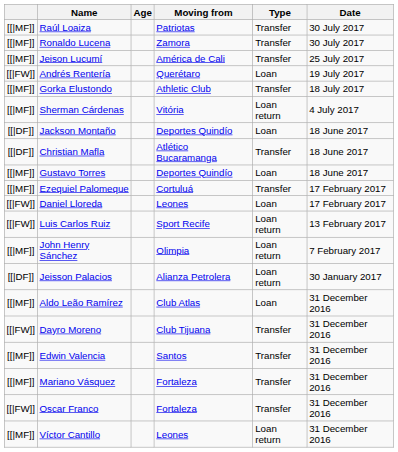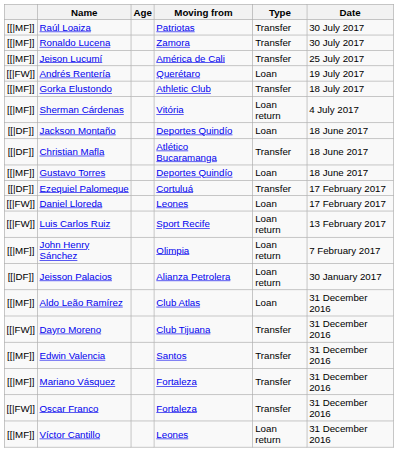Ezequiel Palomeque | column 1: [[|MF]] -> [[|DF]]
